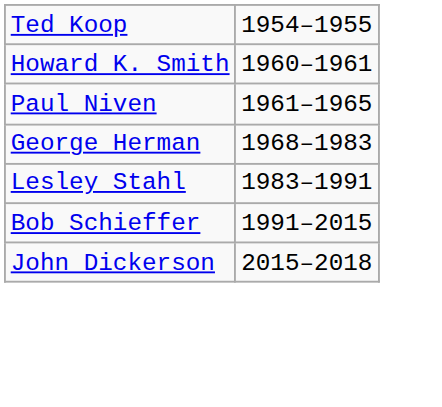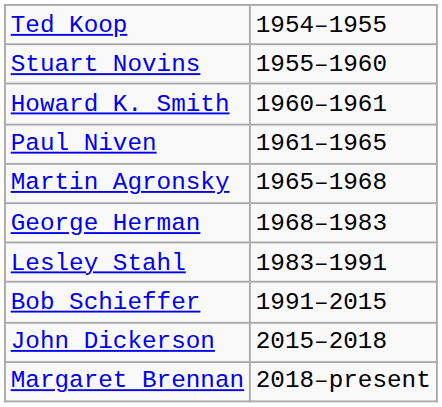+ row: Stuart Novins | 1955–1960
+ row: Martin Agronsky | 1965–1968
+ row: Margaret Brennan | 2018–present
